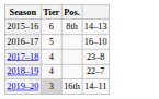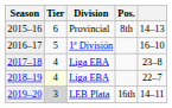+ column: Division | Provincial | 1ª División | Liga EBA | Liga EBA | LEB Plata
2018–19 | Tier: no background -> lightyellow background
